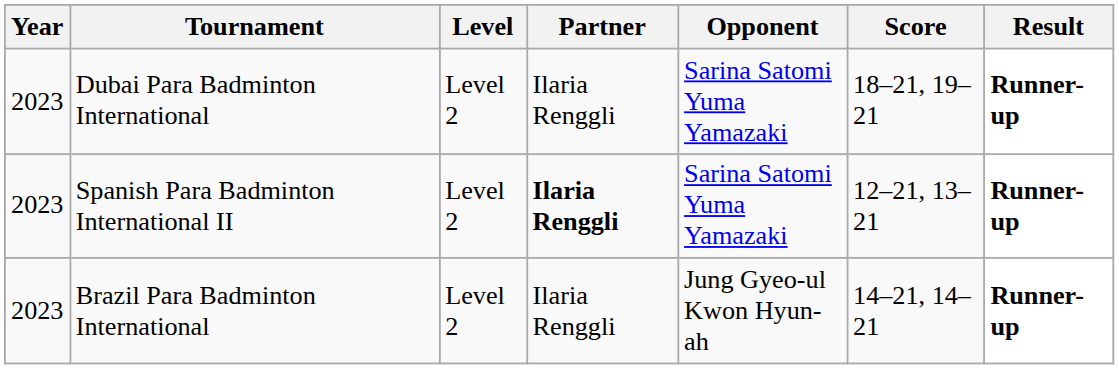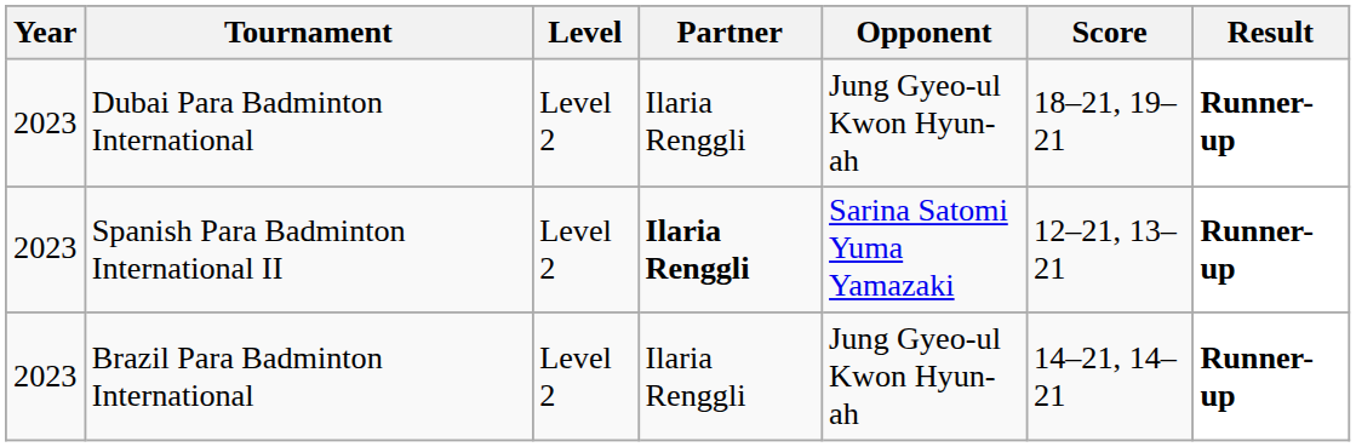Dubai Para Badminton International | Opponent: Sarina Satomi Yuma Yamazaki -> Jung Gyeo-ul Kwon Hyun-ah
